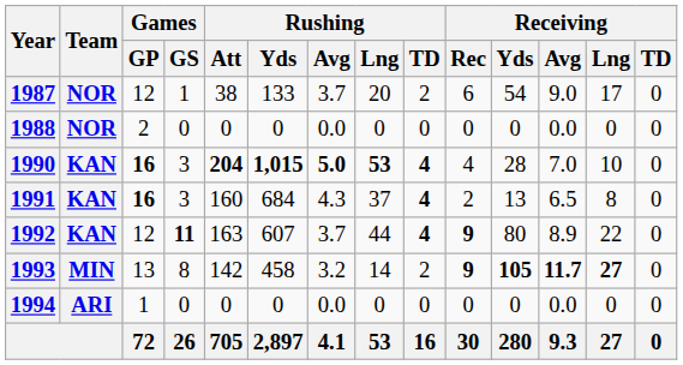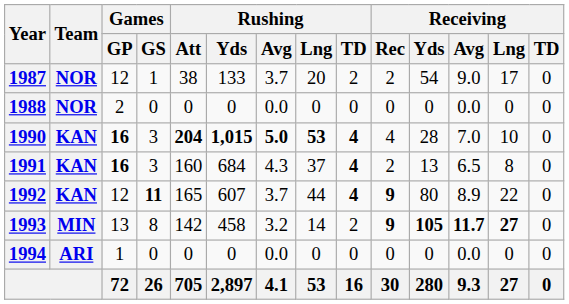1987 | Receiving / Rec: 6 -> 2
1992 | Rushing / Att: 163 -> 165
